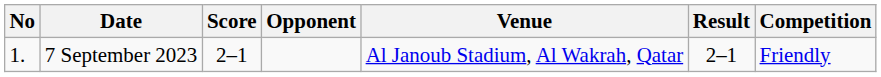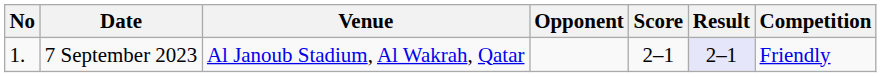columns swapped: Venue <-> Score
7 September 2023 | Result: no background -> lavender background
